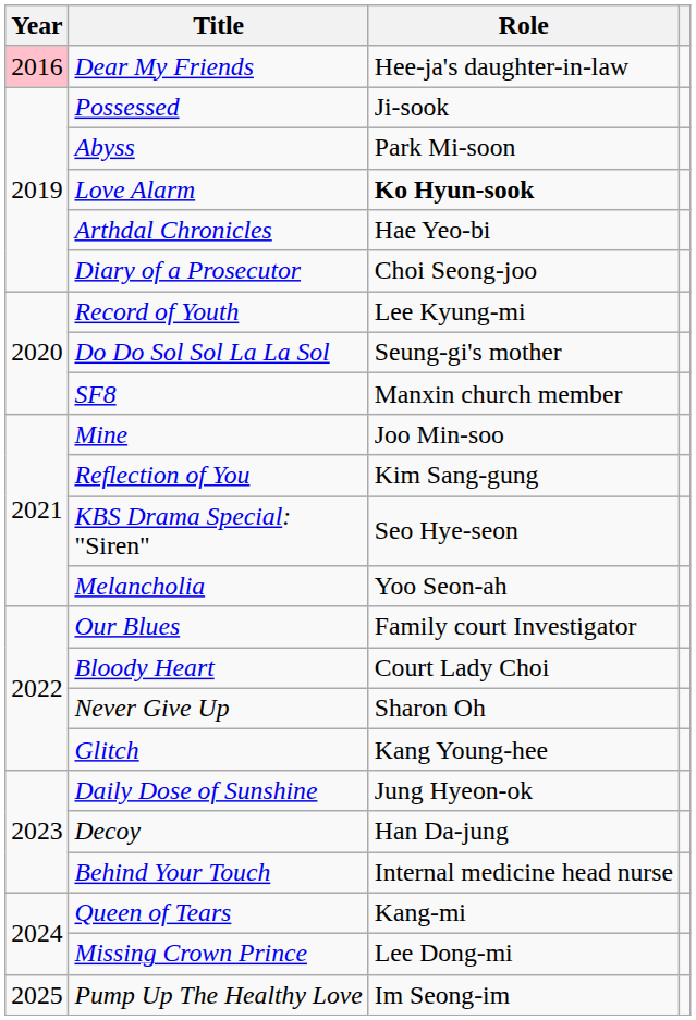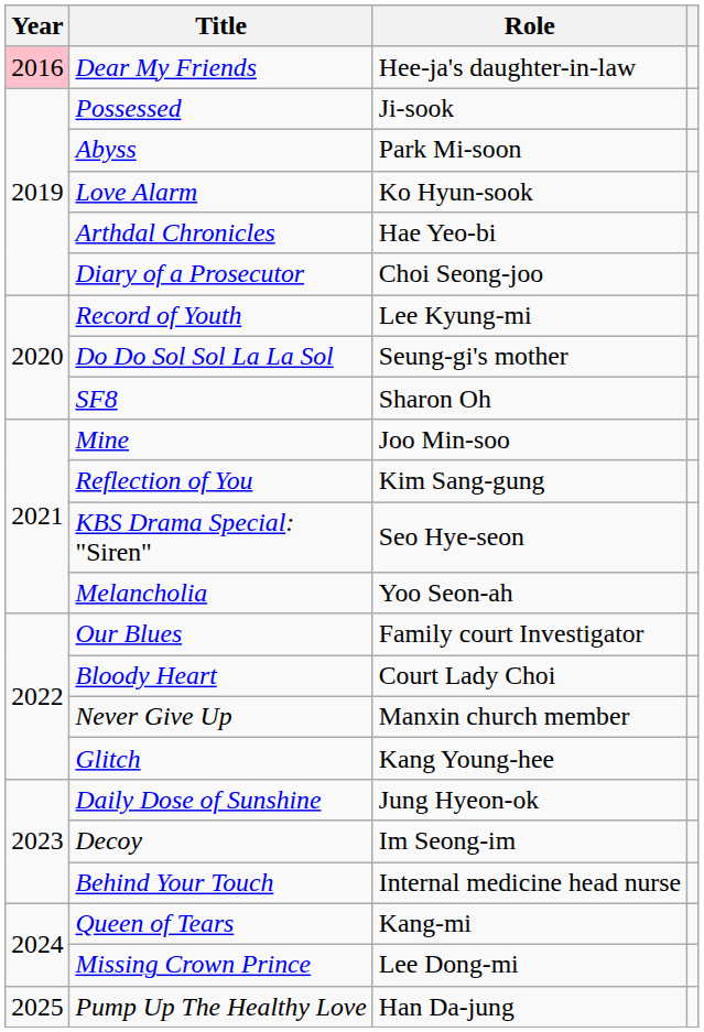Love Alarm | Role: bold -> normal
SF8 | Role: Manxin church member -> Sharon Oh
Never Give Up | Role: Sharon Oh -> Manxin church member
Decoy | Role: Han Da-jung -> Im Seong-im
Pump Up The Healthy Love | Role: Im Seong-im -> Han Da-jung
